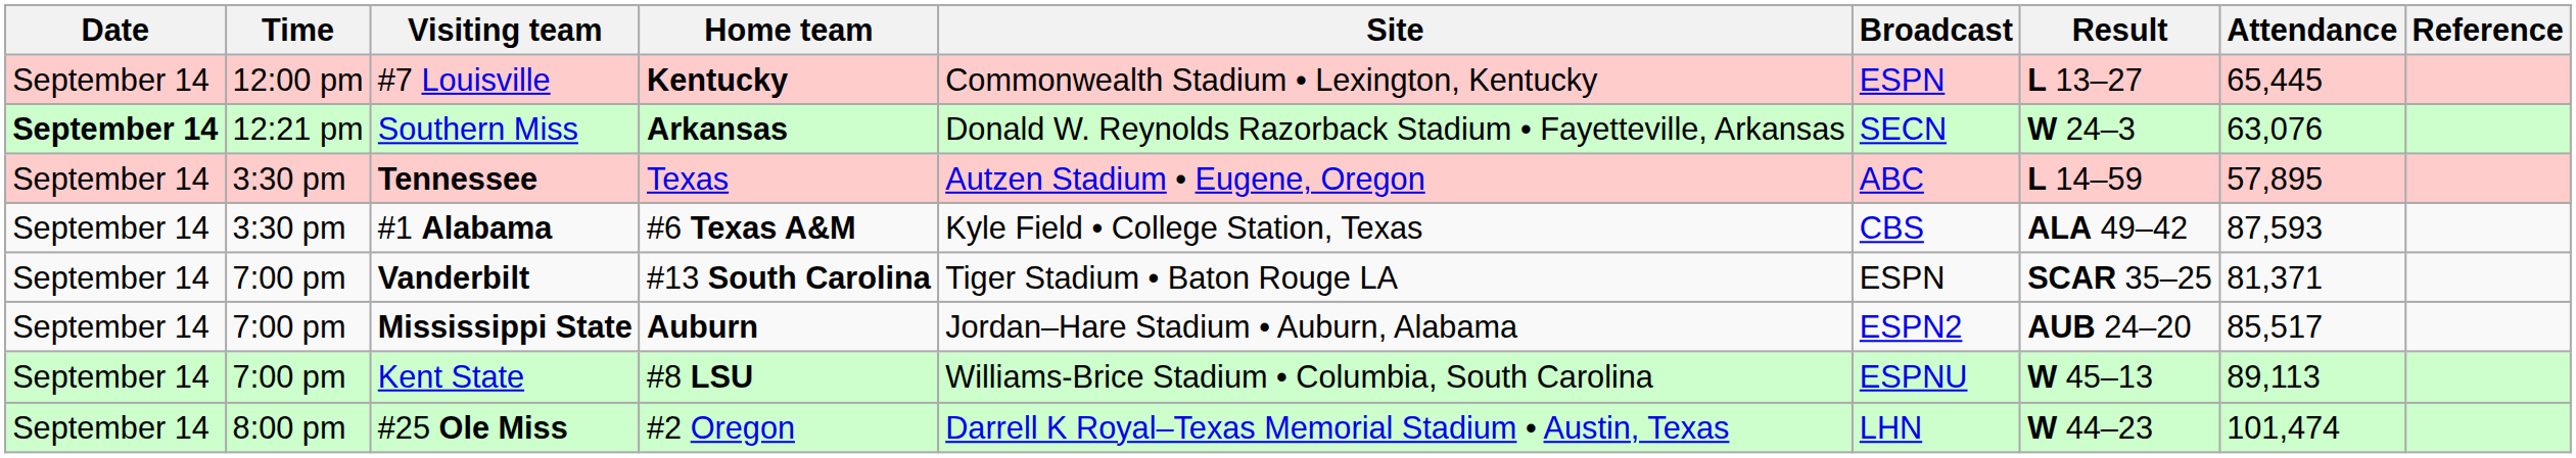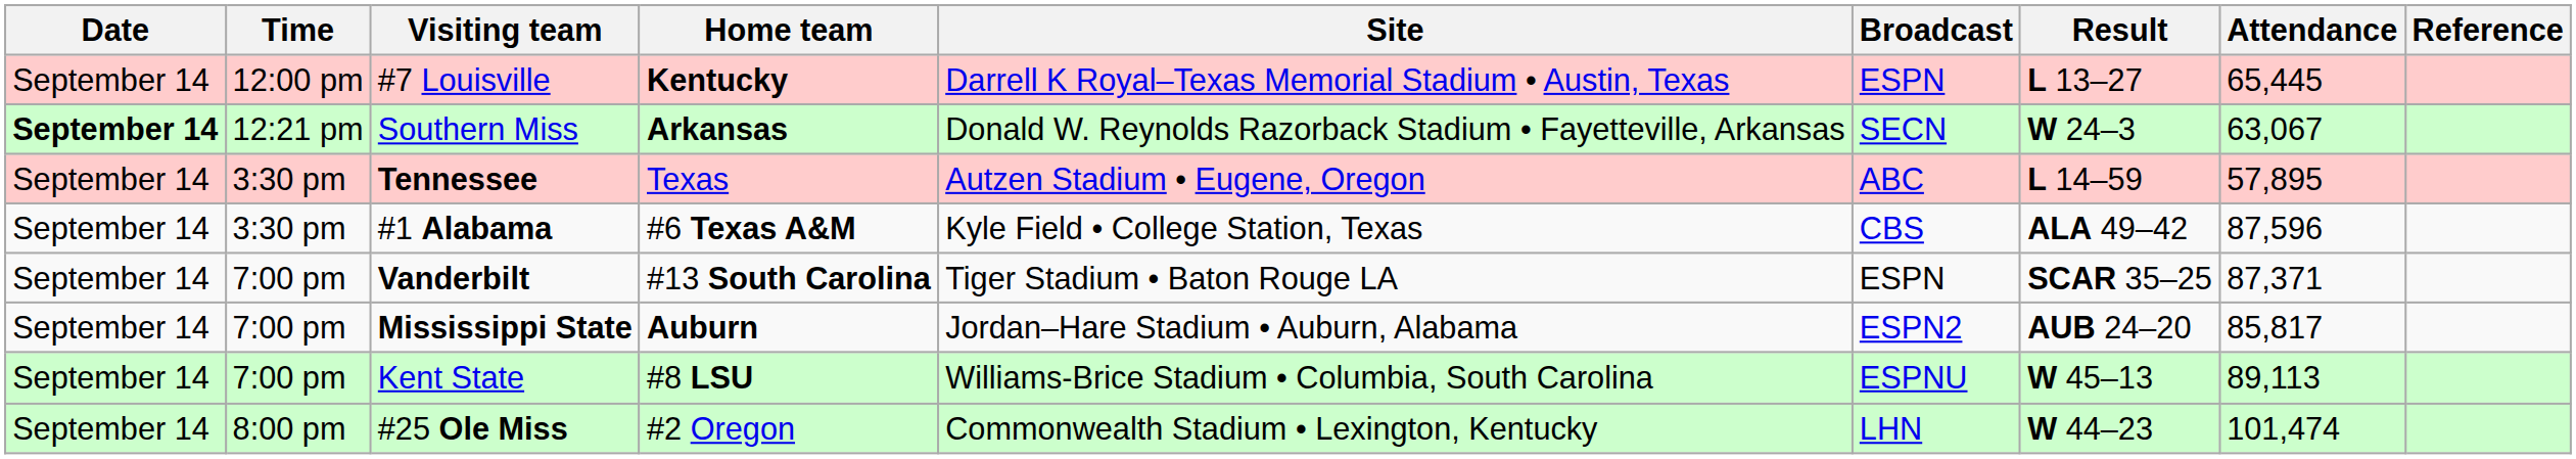#7 Louisville | Site: Commonwealth Stadium • Lexington, Kentucky -> Darrell K Royal–Texas Memorial Stadium • Austin, Texas
Southern Miss | Attendance: 63,076 -> 63,067
#1 Alabama | Attendance: 87,593 -> 87,596
Vanderbilt | Attendance: 81,371 -> 87,371
Mississippi State | Attendance: 85,517 -> 85,817
#25 Ole Miss | Site: Darrell K Royal–Texas Memorial Stadium • Austin, Texas -> Commonwealth Stadium • Lexington, Kentucky
